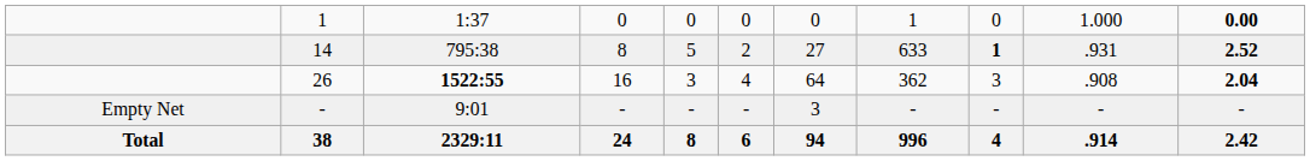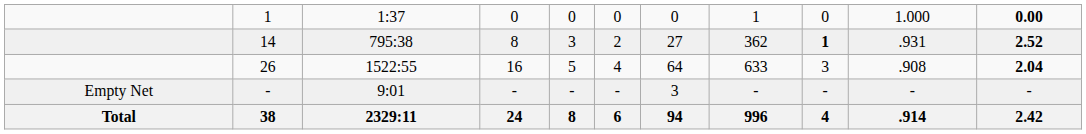14 | column 5: 5 -> 3
14 | column 8: 633 -> 362
26 | column 3: bold -> normal
26 | column 5: 3 -> 5
26 | column 8: 362 -> 633
